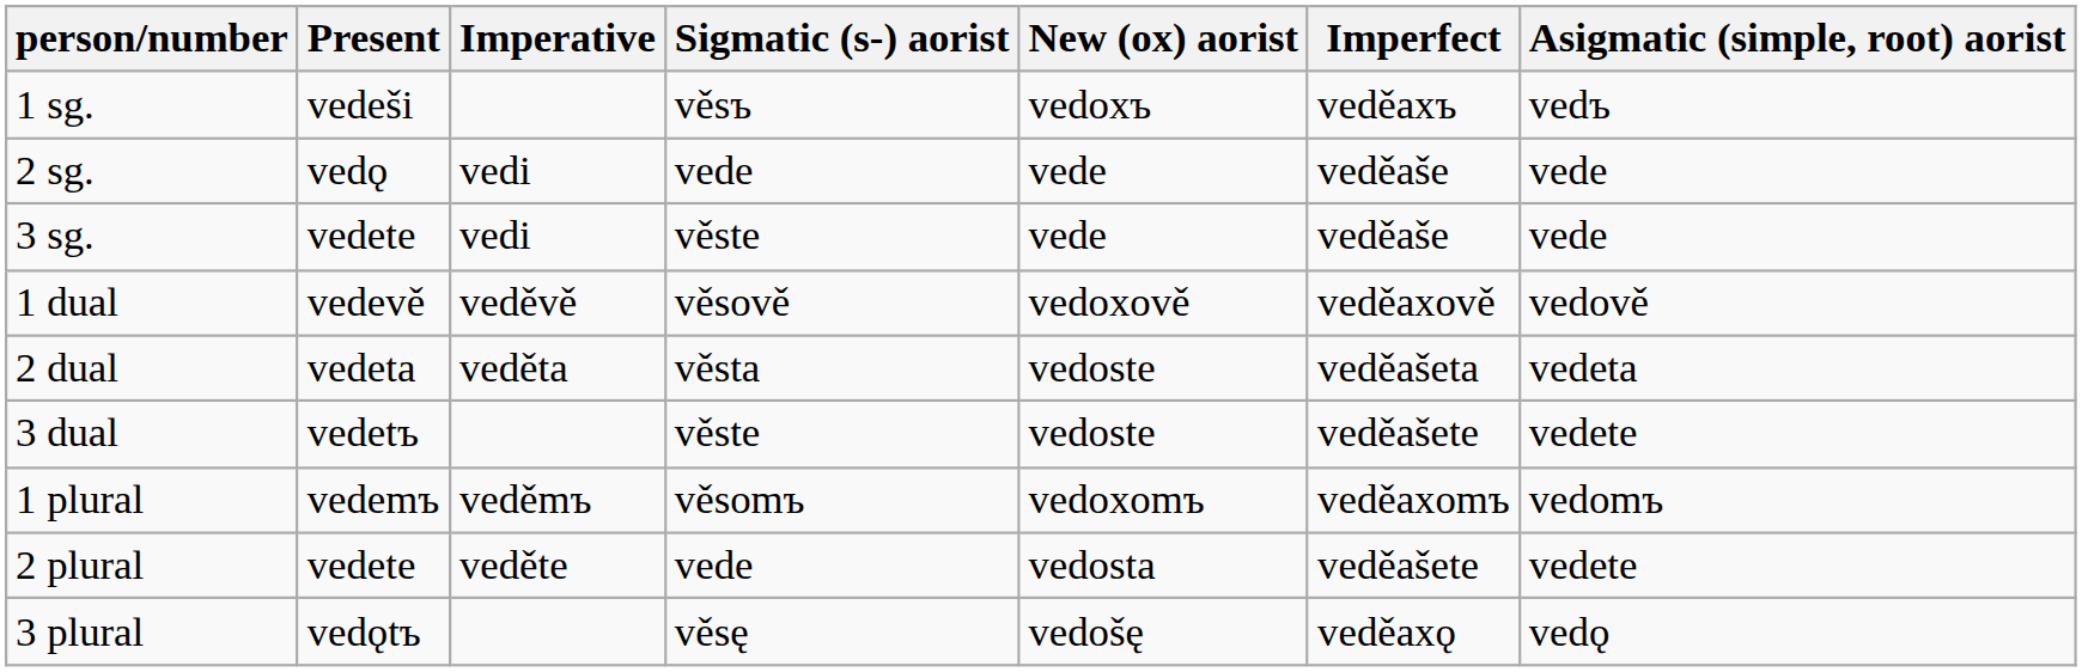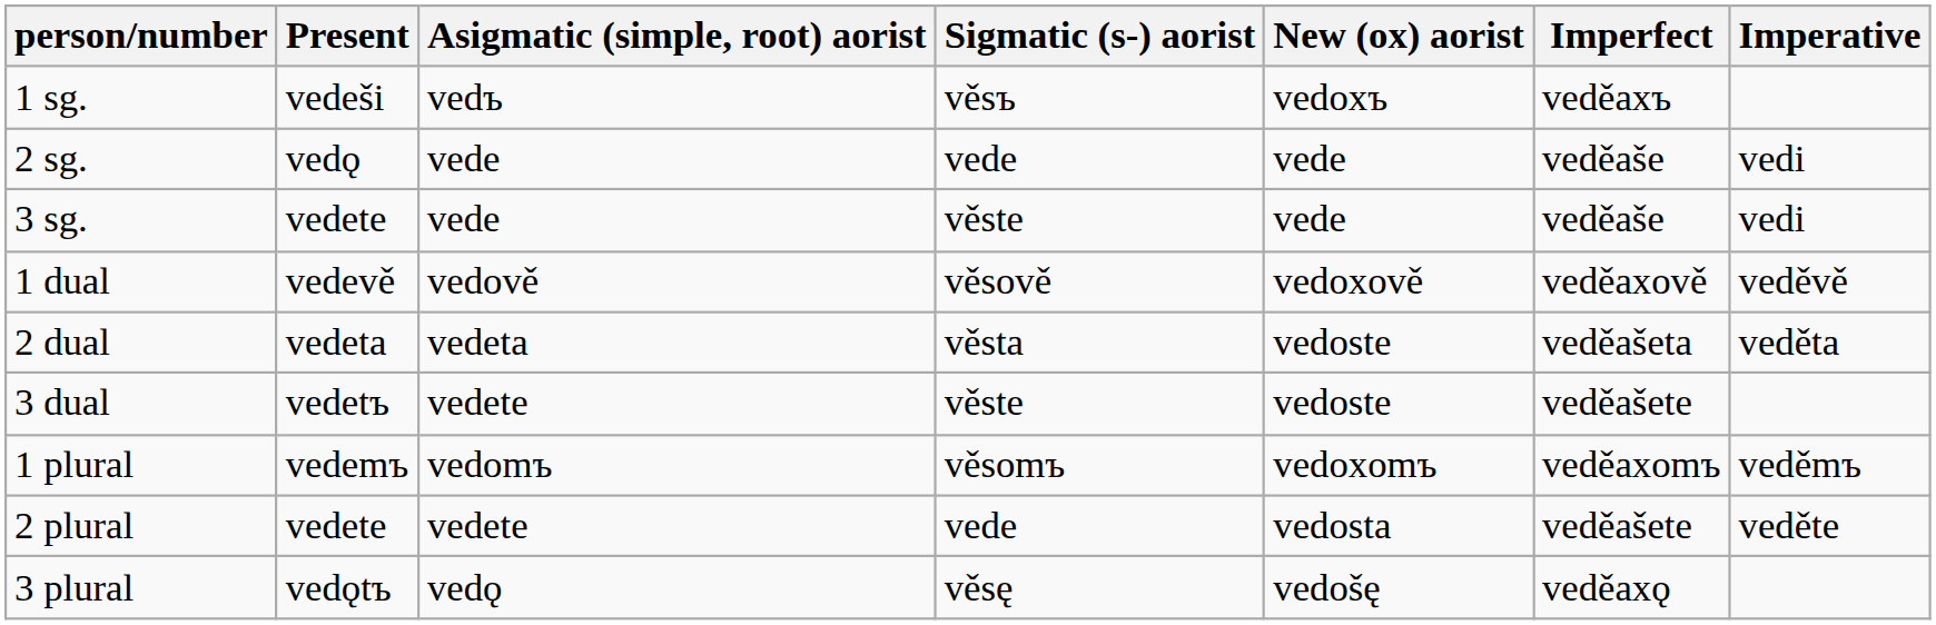columns swapped: Asigmatic (simple, root) aorist <-> Imperative
